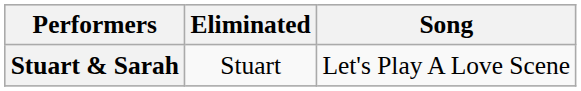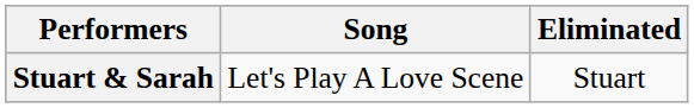columns swapped: Song <-> Eliminated
